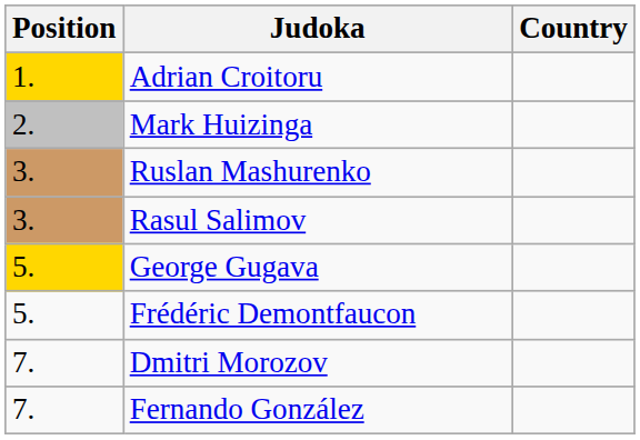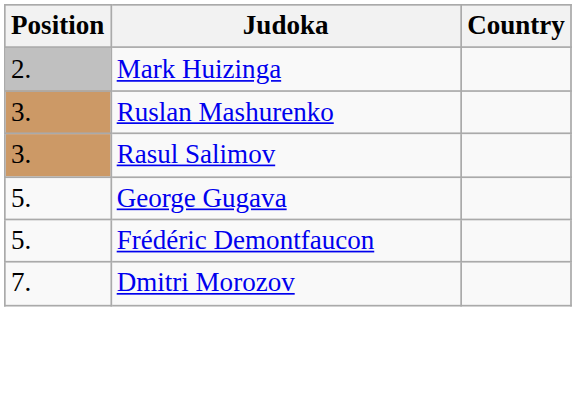- row: 1. | Adrian Croitoru
George Gugava | Position: gold background -> no background
- row: 7. | Fernando González
